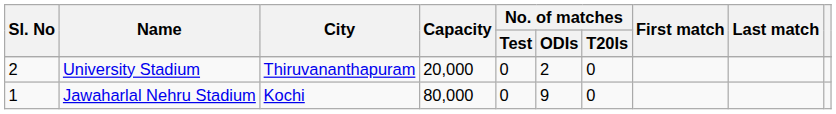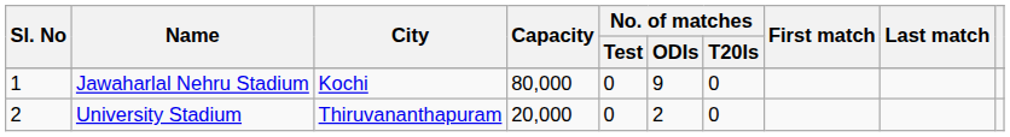rows swapped: Jawaharlal Nehru Stadium <-> University Stadium
